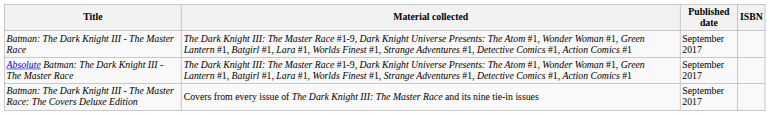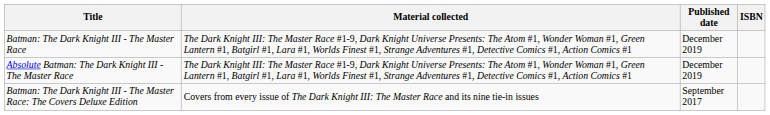Batman: The Dark Knight III - The Master Race | Published date: September 2017 -> December 2019
Absolute Batman: The Dark Knight III - The Master Race | Published date: September 2017 -> December 2019
